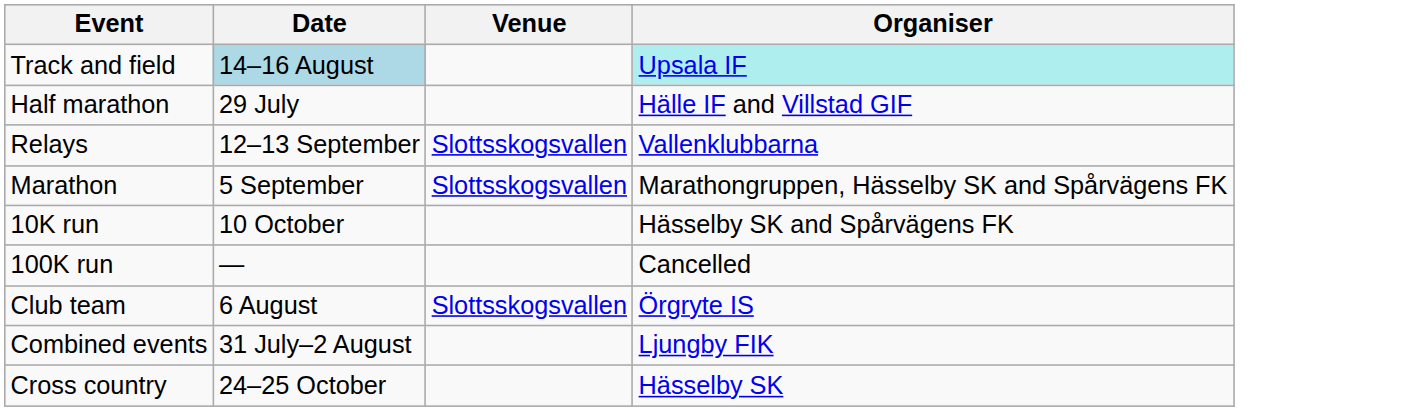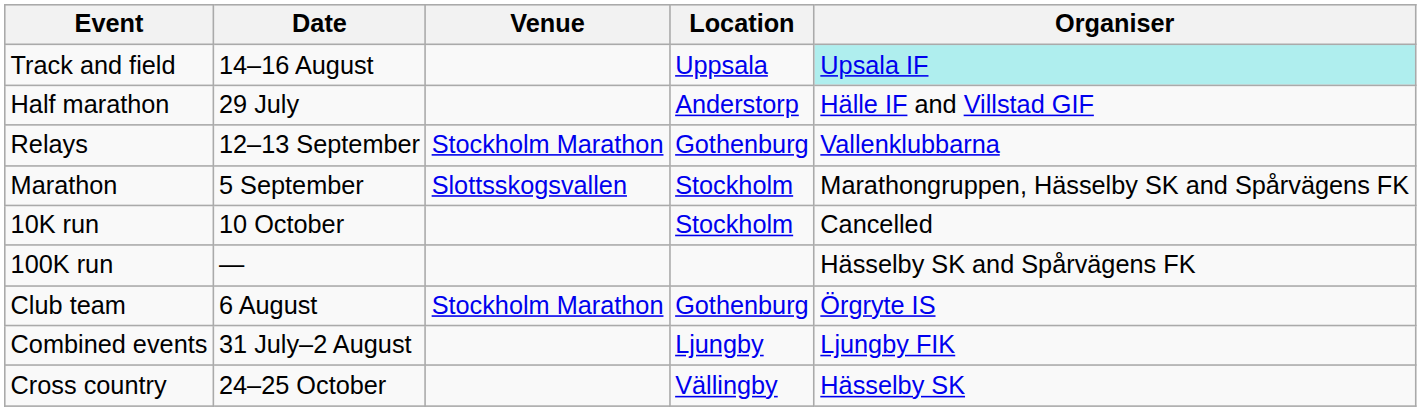+ column: Location | Uppsala | Anderstorp | Gothenburg | Stockholm | Stockholm | Gothenburg | Ljungby | Vällingby
Track and field | Date: lightblue background -> no background
Relays | Venue: Slottsskogsvallen -> Stockholm Marathon
10K run | Organiser: Hässelby SK and Spårvägens FK -> Cancelled
100K run | Organiser: Cancelled -> Hässelby SK and Spårvägens FK
Club team | Venue: Slottsskogsvallen -> Stockholm Marathon
